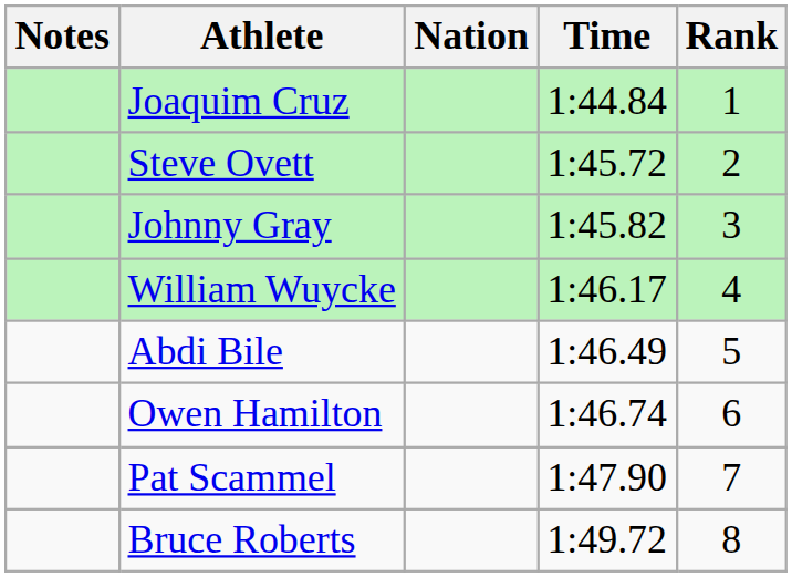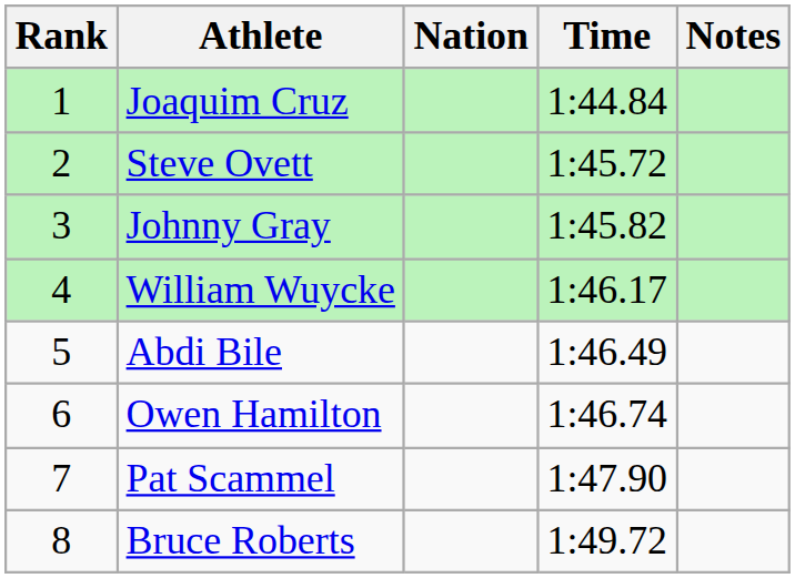columns swapped: Rank <-> Notes
